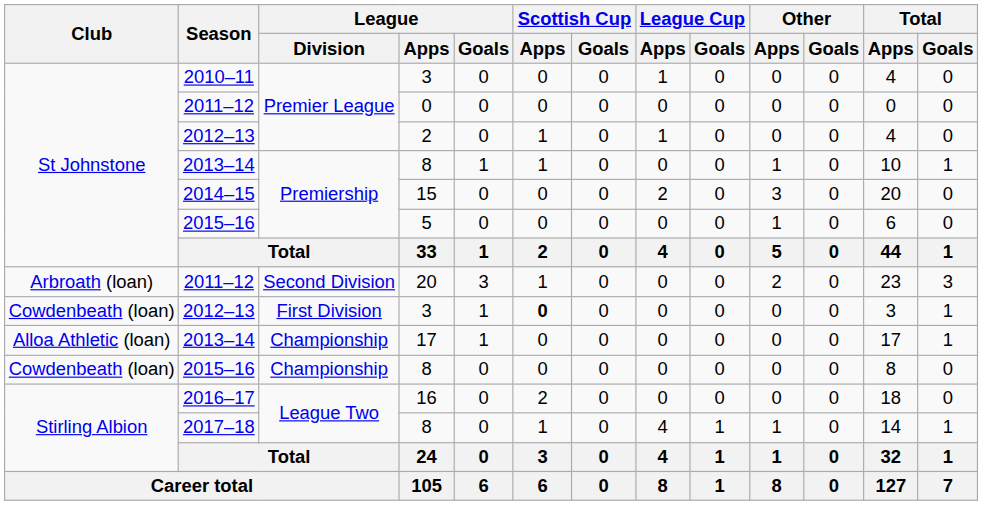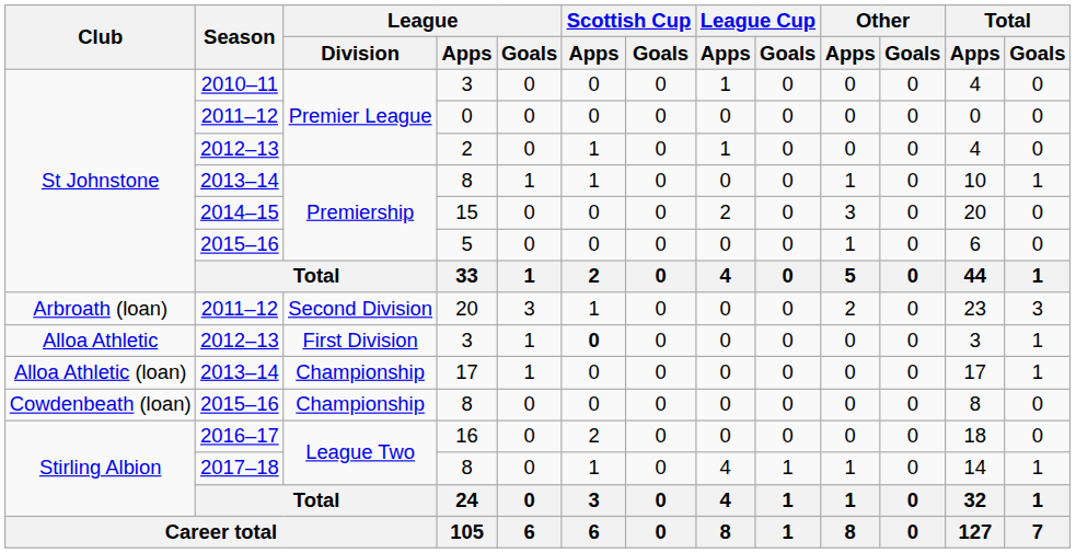2012–13 / 3 | Club: Cowdenbeath (loan) -> Alloa Athletic
